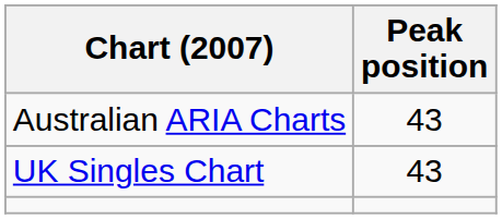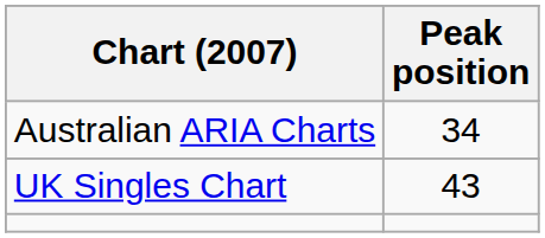Australian ARIA Charts | Peak position: 43 -> 34
